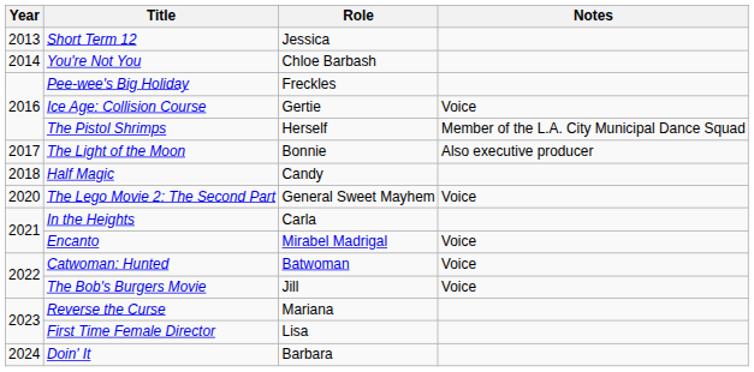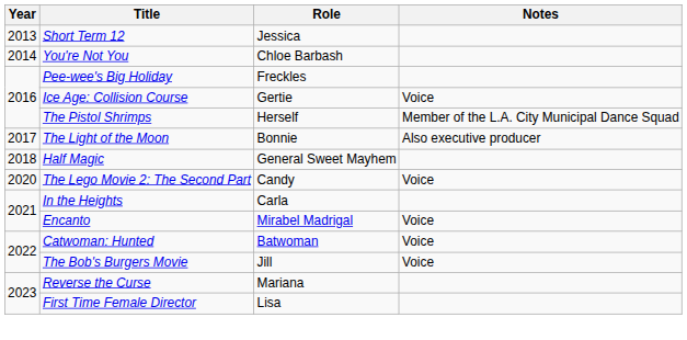Half Magic | Role: Candy -> General Sweet Mayhem
The Lego Movie 2: The Second Part | Role: General Sweet Mayhem -> Candy
- row: 2024 | Doin' It | Barbara
